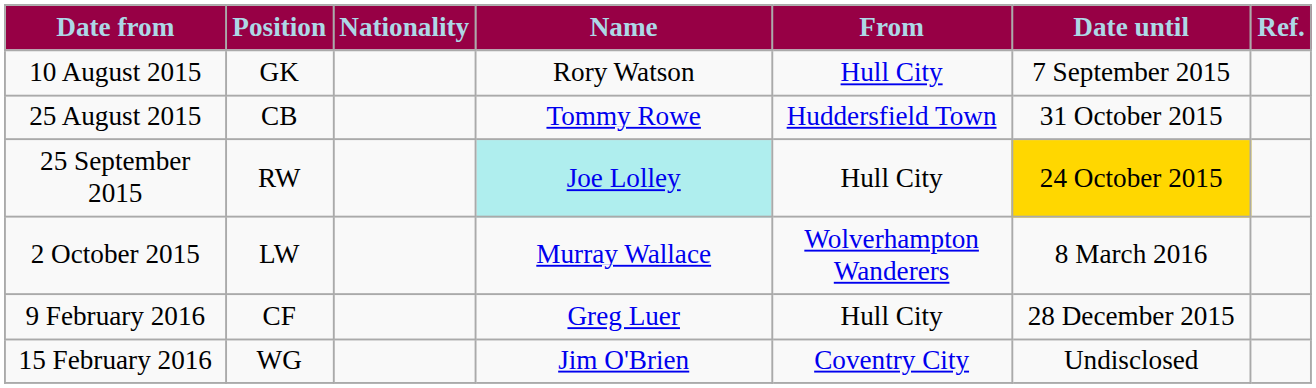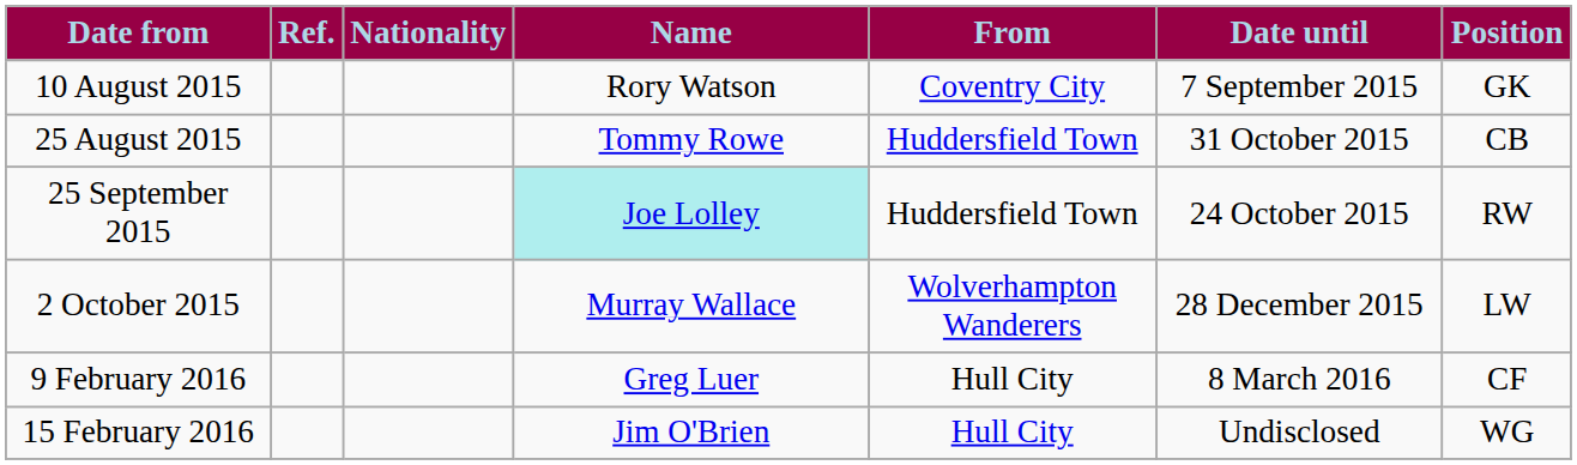columns swapped: Position <-> Ref.
10 August 2015 | From: Hull City -> Coventry City
25 September 2015 | From: Hull City -> Huddersfield Town
25 September 2015 | Date until: gold background -> no background
2 October 2015 | Date until: 8 March 2016 -> 28 December 2015
9 February 2016 | Date until: 28 December 2015 -> 8 March 2016
15 February 2016 | From: Coventry City -> Hull City
